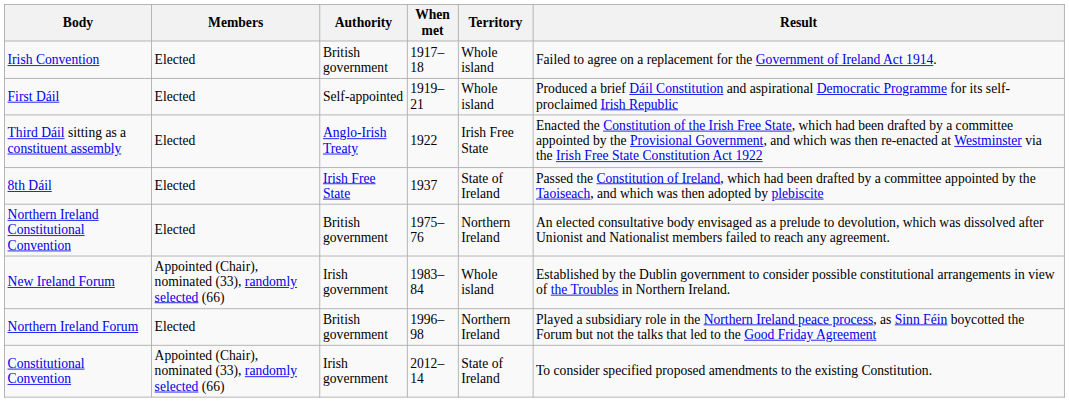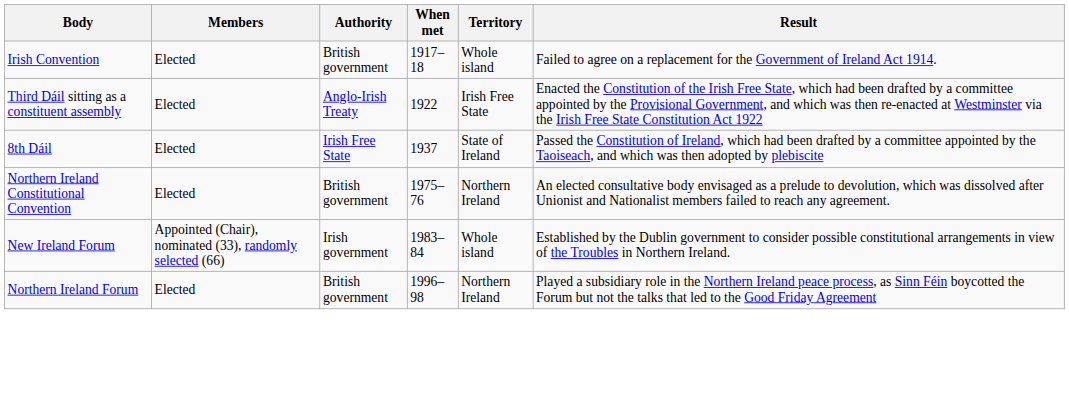- row: First Dáil | Elected | Self-appointed | 1919–21 | Whole island | Produced a brief Dáil Constitution and aspirational Democratic Programme for its self-proclaimed Irish Republic
- row: Constitutional Convention | Appointed (Chair), nominated (33), randomly selected (66) | Irish government | 2012–14 | State of Ireland | To consider specified proposed amendments to the existing Constitution.
